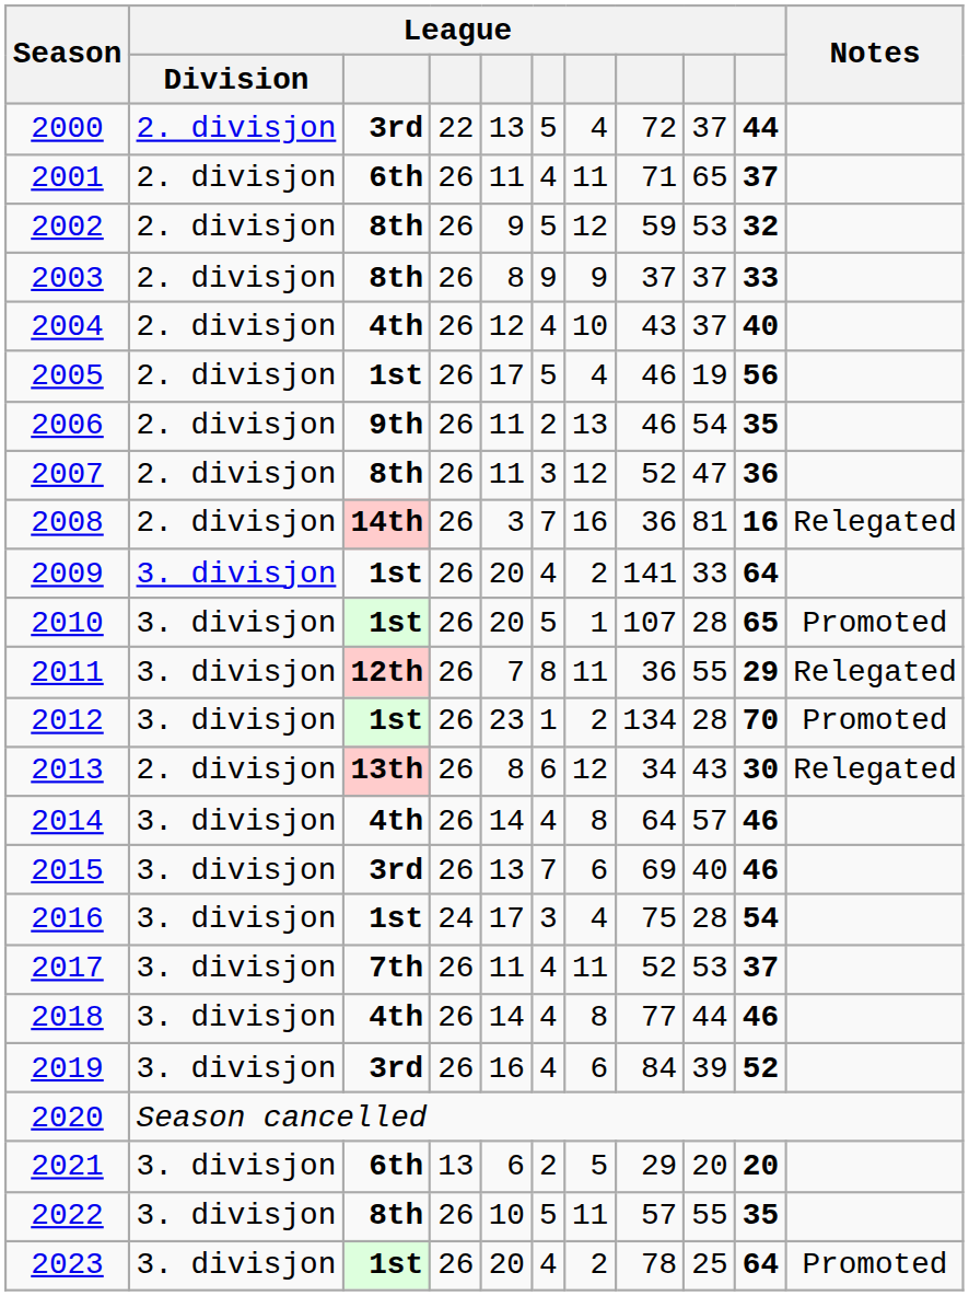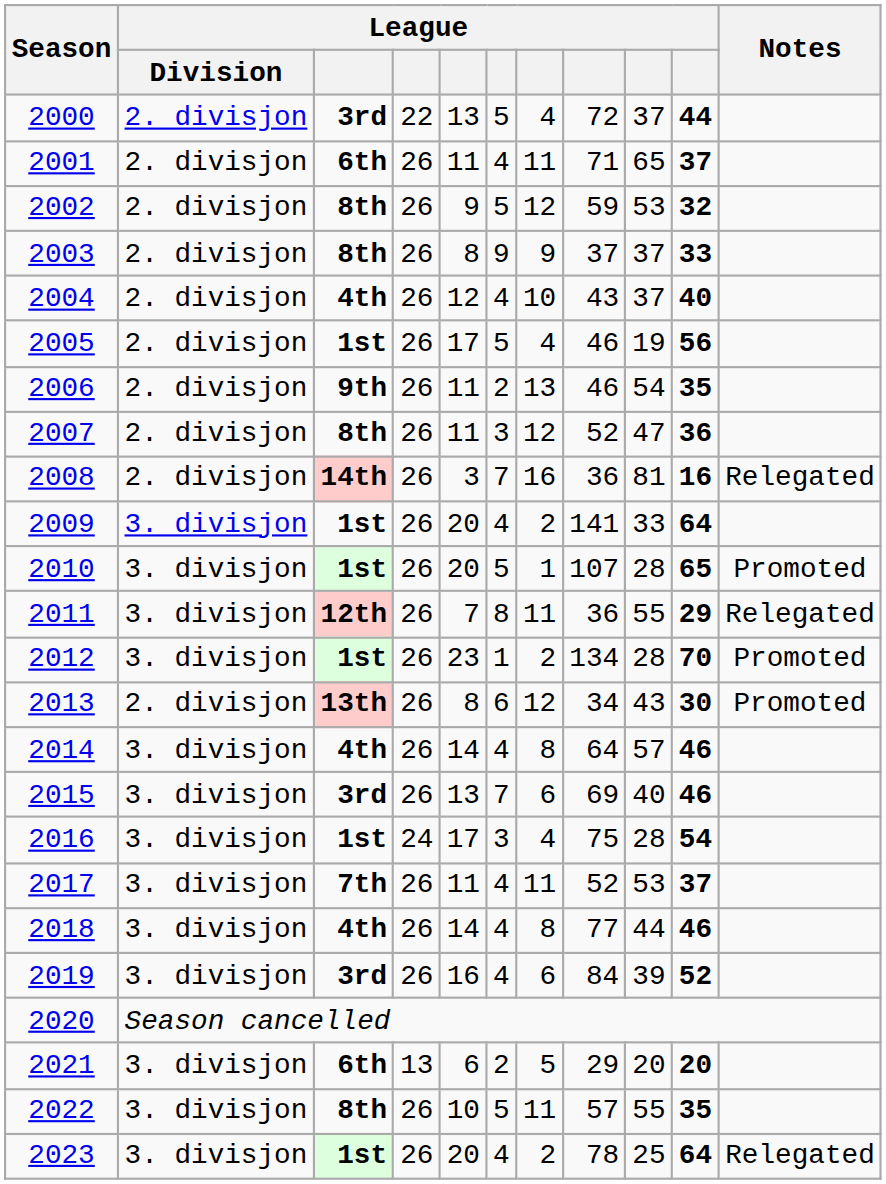2013 | Notes: Relegated -> Promoted
2023 | Notes: Promoted -> Relegated
